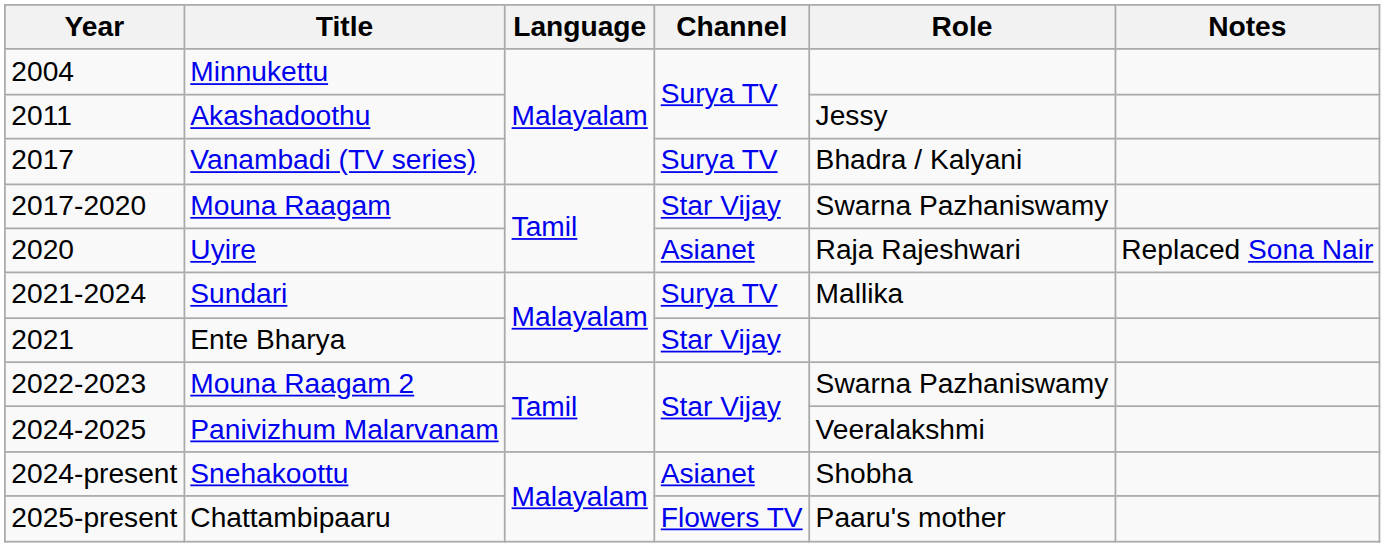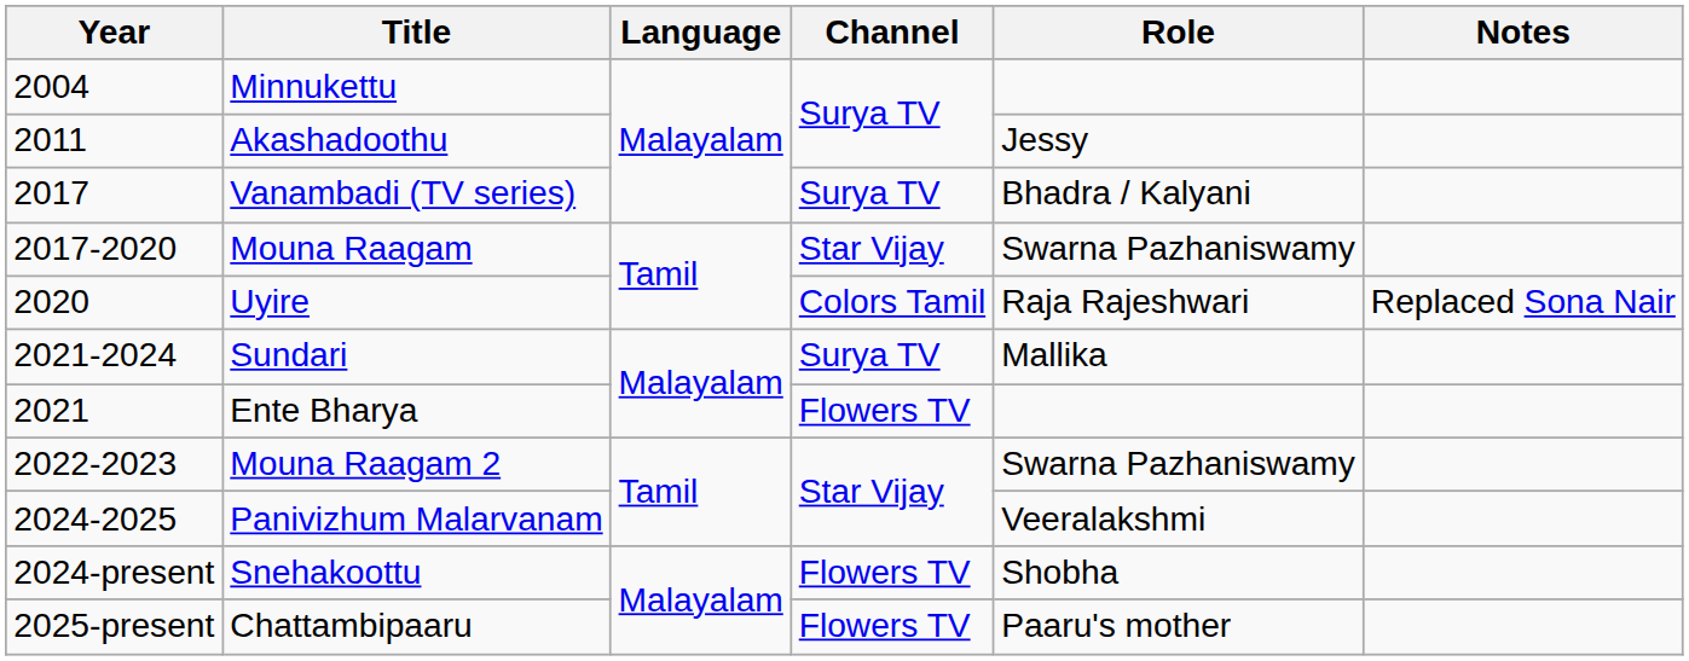Uyire | Channel: Asianet -> Colors Tamil
Ente Bharya | Channel: Star Vijay -> Flowers TV
Snehakoottu | Channel: Asianet -> Flowers TV
